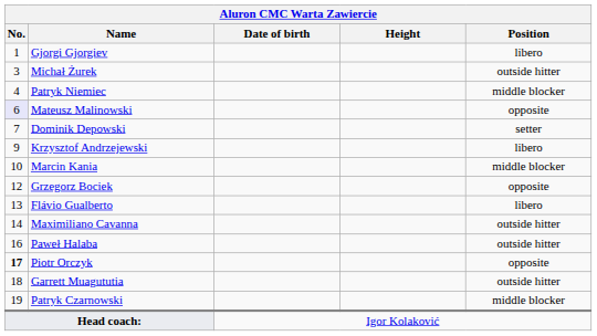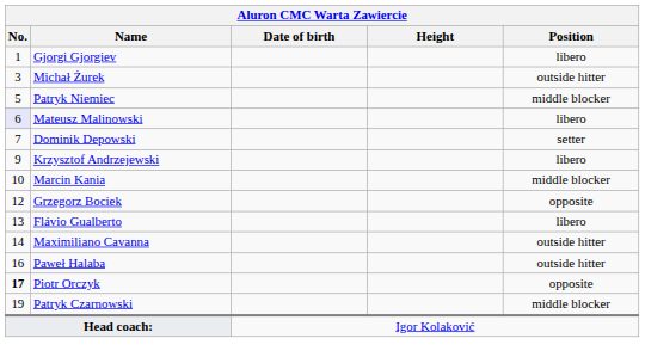Patryk Niemiec | No.: 4 -> 5
Mateusz Malinowski | Position: opposite -> libero
- row: 18 | Garrett Muagututia | outside hitter
